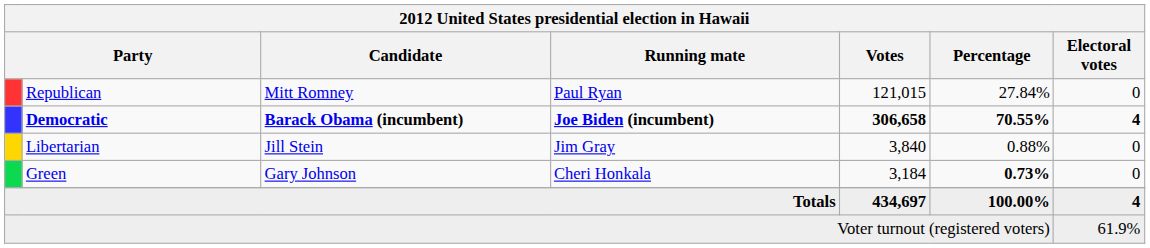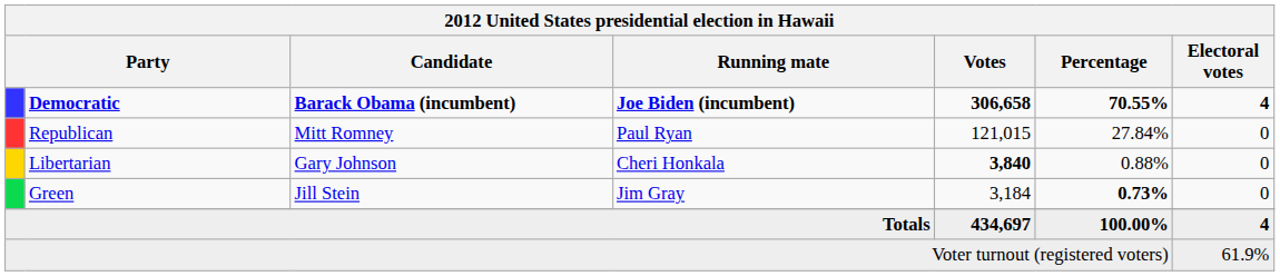rows swapped: Democratic <-> Republican
Libertarian | Candidate: Jill Stein -> Gary Johnson
Libertarian | Running mate: Jim Gray -> Cheri Honkala
Libertarian | Votes: normal -> bold
Green | Candidate: Gary Johnson -> Jill Stein
Green | Running mate: Cheri Honkala -> Jim Gray
